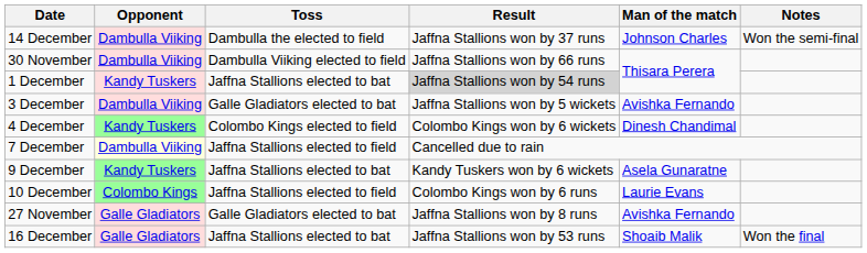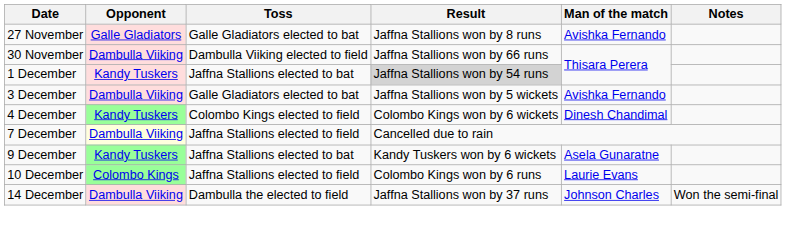rows swapped: 27 November <-> 14 December
- row: 16 December | Galle Gladiators | Jaffna Stallions elected to bat | Jaffna Stallions won by 53 runs | Shoaib Malik | Won the final
